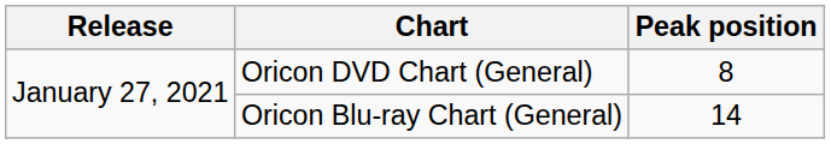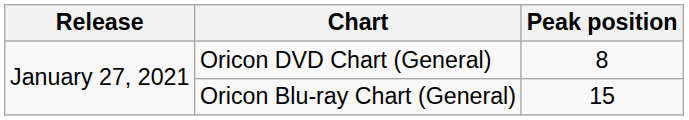Oricon Blu-ray Chart (General) | Peak position: 14 -> 15
